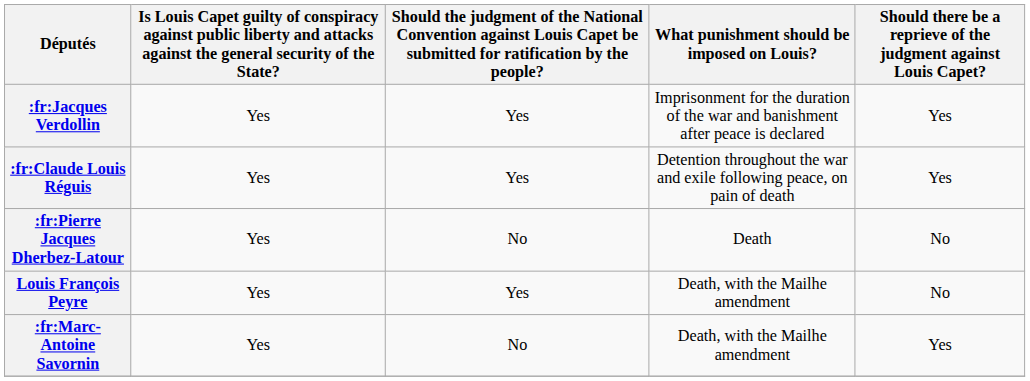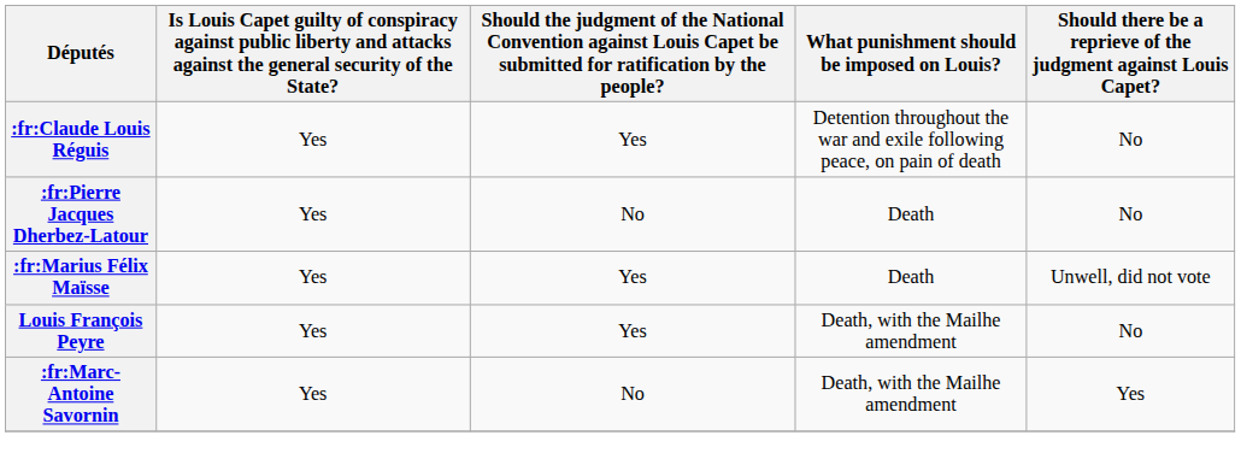- row: :fr:Jacques Verdollin | Yes | Yes | Imprisonment for the duration of the war and banishment after peace is declared | Yes
:fr:Claude Louis Réguis | column 5: Yes -> No
+ row: :fr:Marius Félix Maïsse | Yes | Yes | Death | Unwell, did not vote
